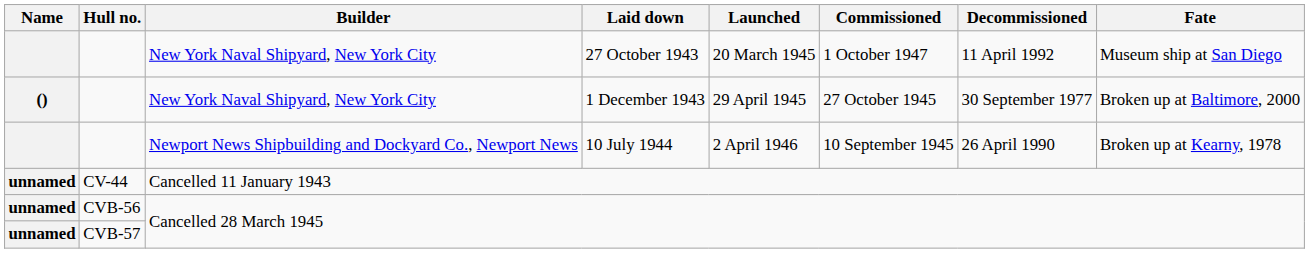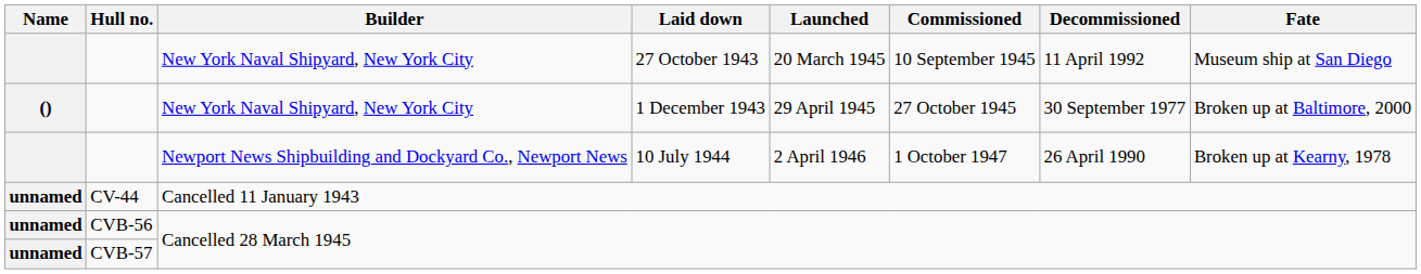27 October 1943 | Commissioned: 1 October 1947 -> 10 September 1945
10 July 1944 | Commissioned: 10 September 1945 -> 1 October 1947
